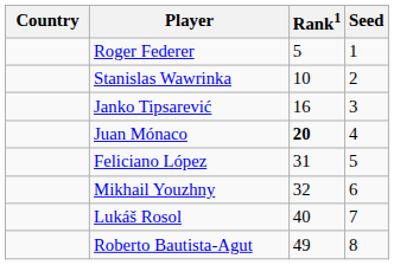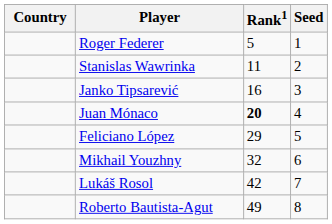Stanislas Wawrinka | Rank1: 10 -> 11
Feliciano López | Rank1: 31 -> 29
Lukáš Rosol | Rank1: 40 -> 42
